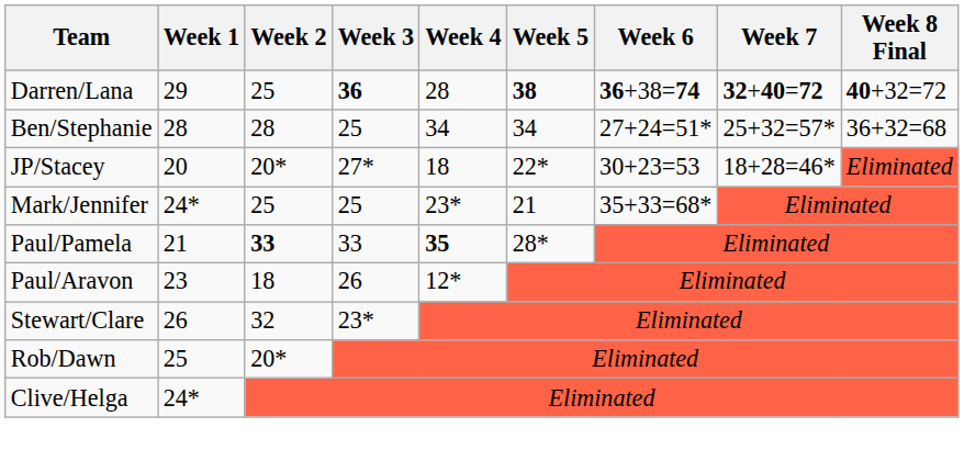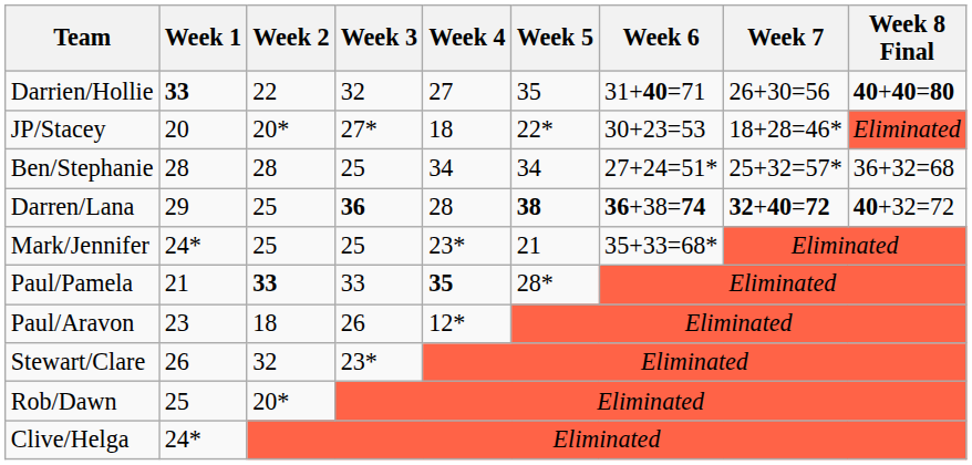+ row: Darrien/Hollie | 33 | 22 | 32 | 27 | 35 | 31+40=71 | 26+30=56 | 40+40=80
rows swapped: Darren/Lana <-> JP/Stacey
